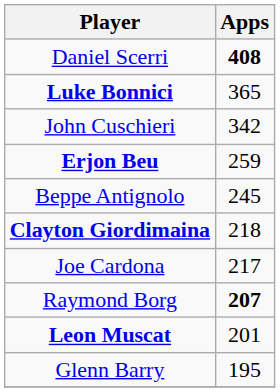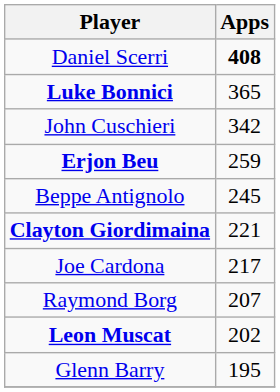Clayton Giordimaina | Apps: 218 -> 221
Raymond Borg | Apps: bold -> normal
Leon Muscat | Apps: 201 -> 202
